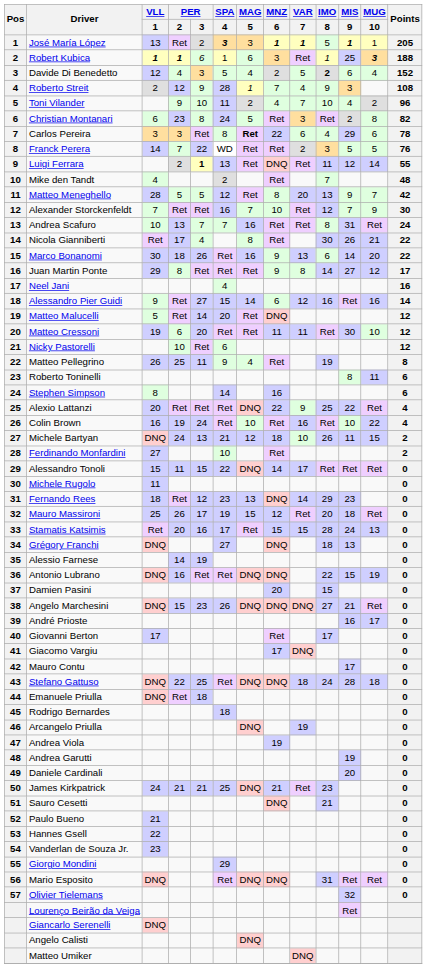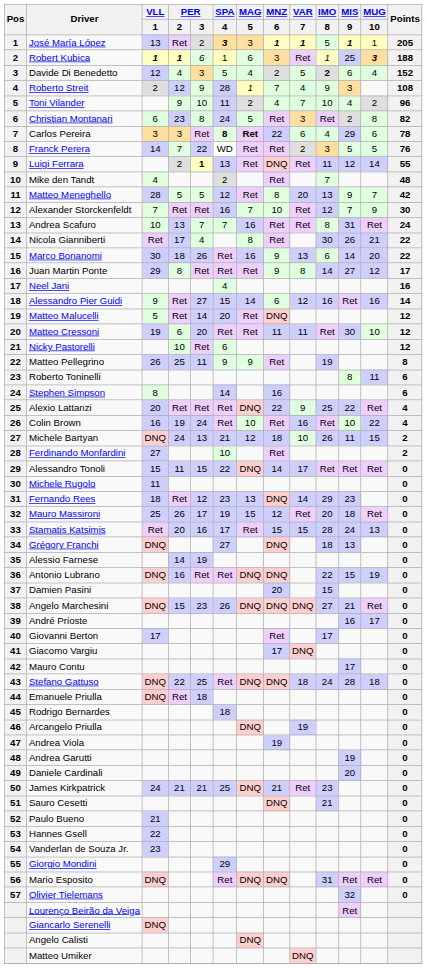Carlos Pereira | SPA / 4: normal -> bold
Matteo Pellegrino | MAG / 5: 4 -> 9
